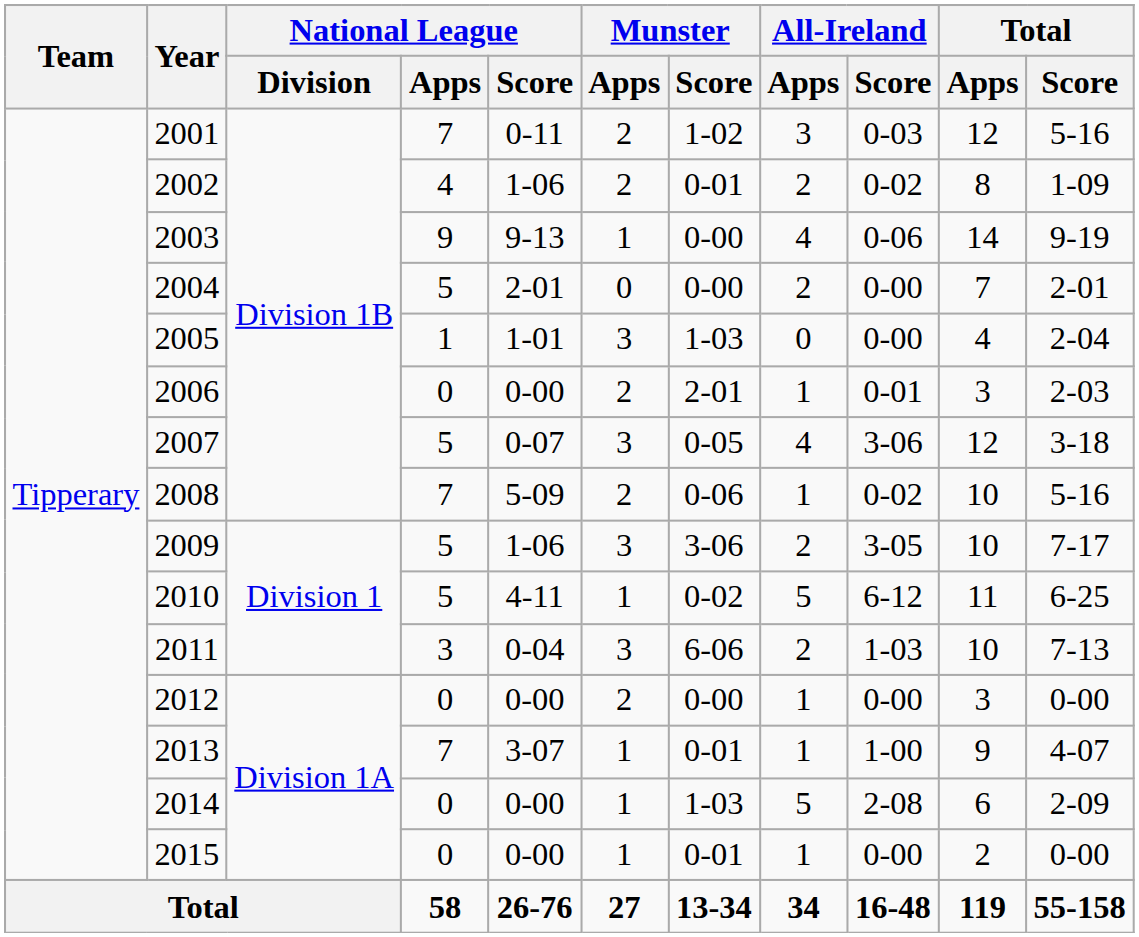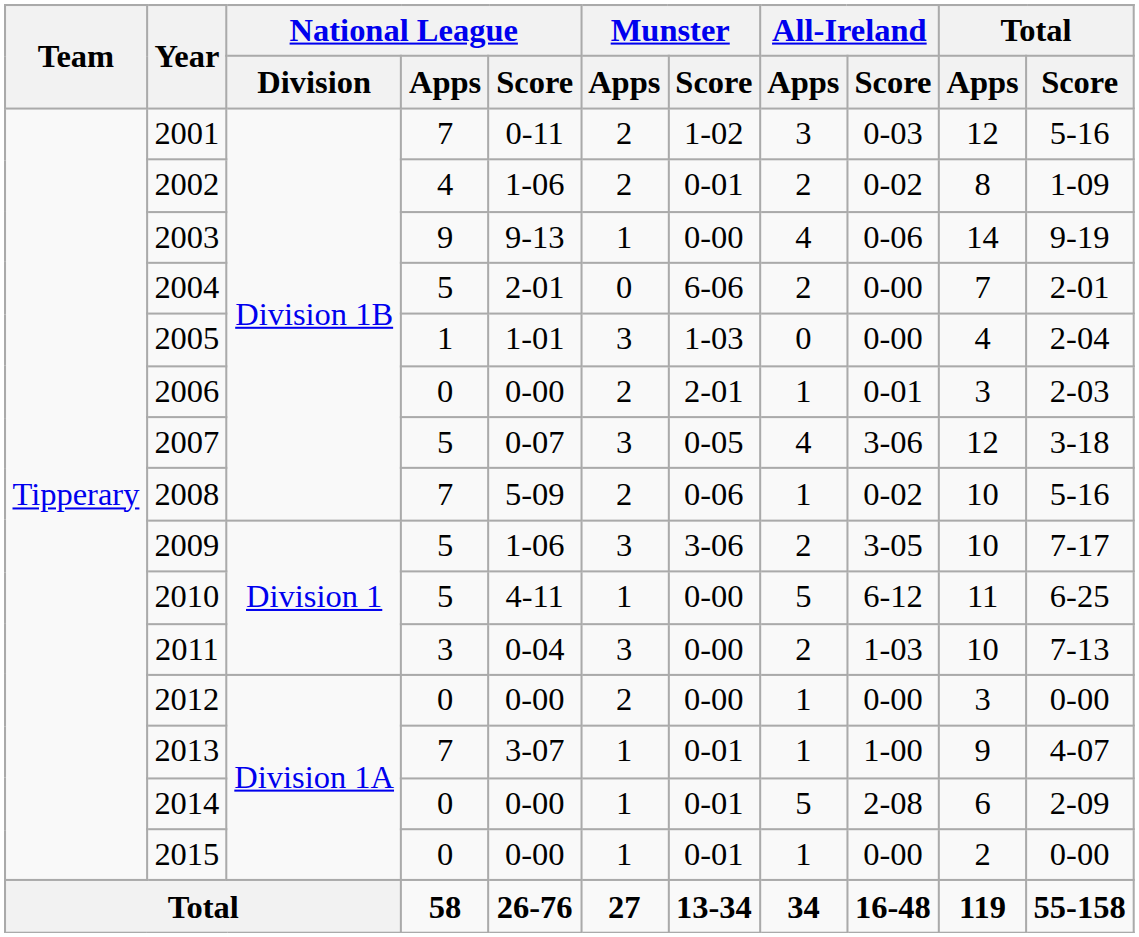2004 | Munster / Score: 0-00 -> 6-06
2010 | Munster / Score: 0-02 -> 0-00
2011 | Munster / Score: 6-06 -> 0-00
2014 | Munster / Score: 1-03 -> 0-01
